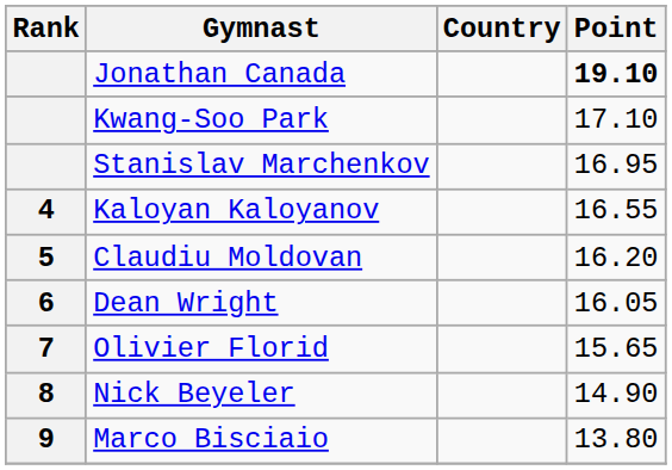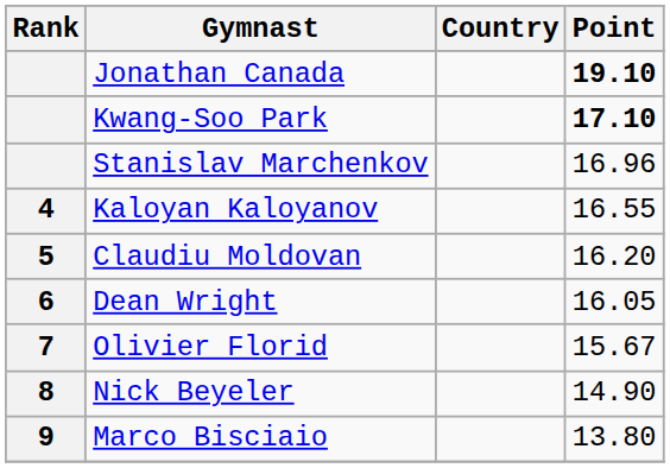Kwang-Soo Park | Point: normal -> bold
Stanislav Marchenkov | Point: 16.95 -> 16.96
Olivier Florid | Point: 15.65 -> 15.67
